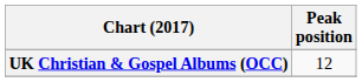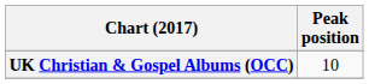UK Christian & Gospel Albums (OCC) | Peak position: 12 -> 10
